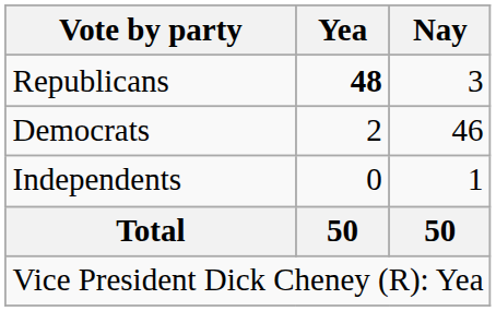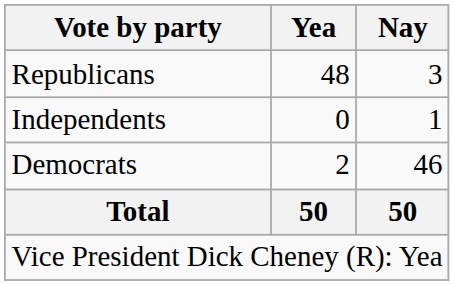Republicans | Yea: bold -> normal
rows swapped: Democrats <-> Independents
